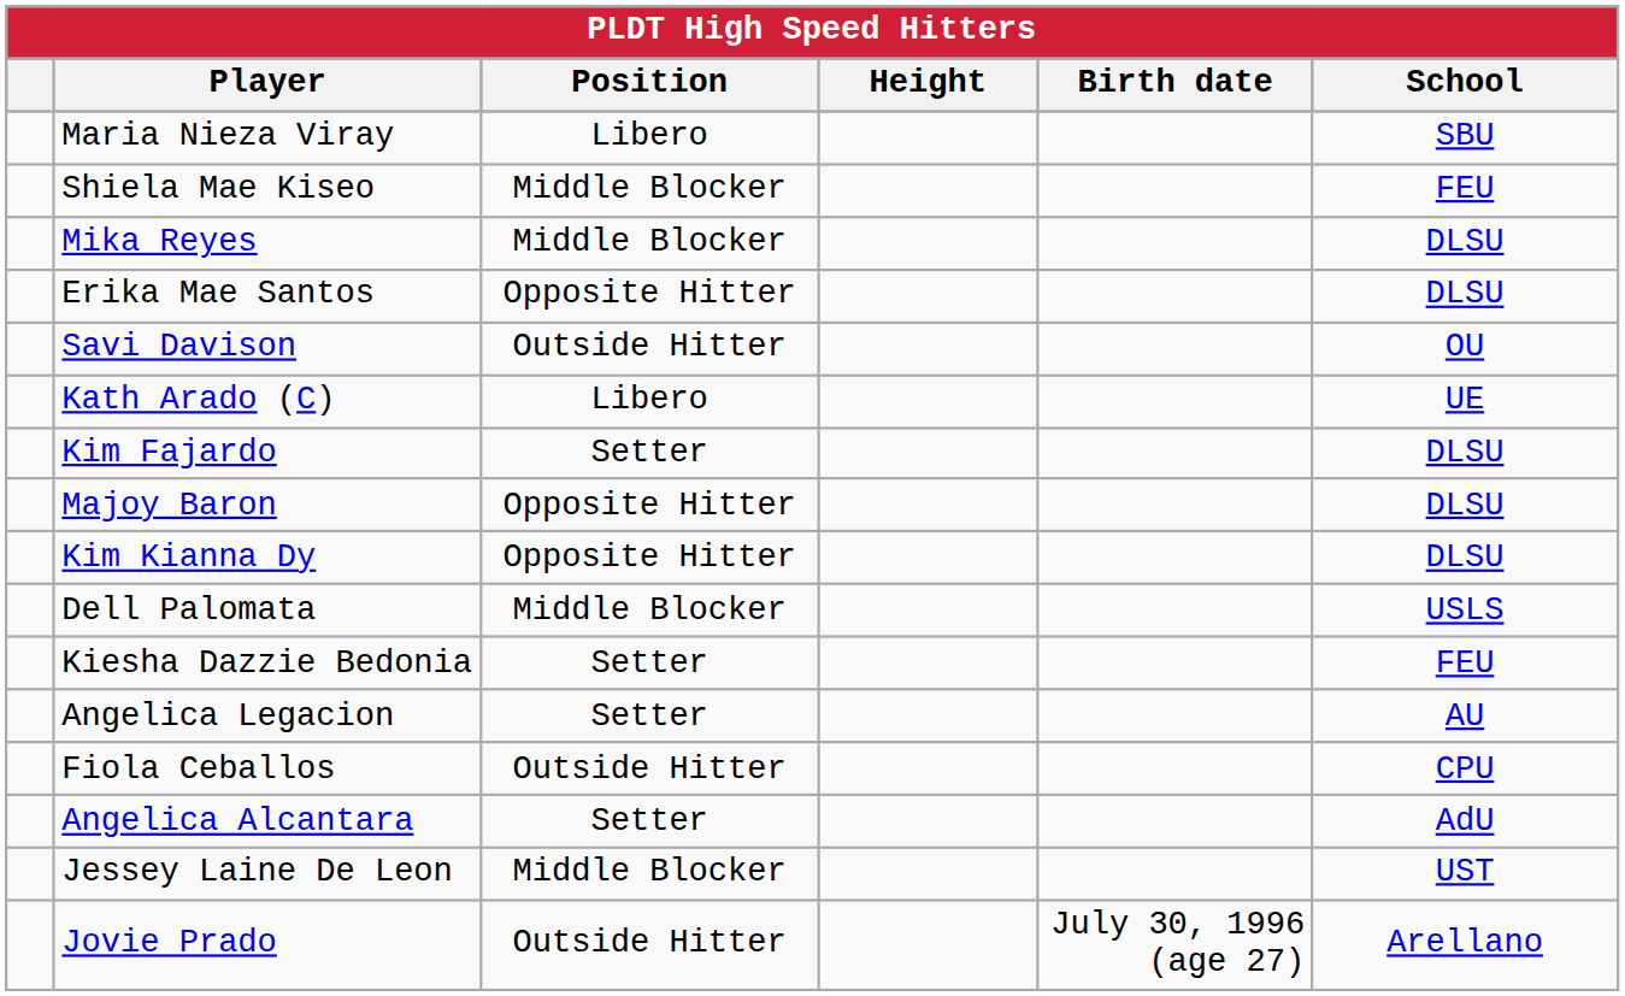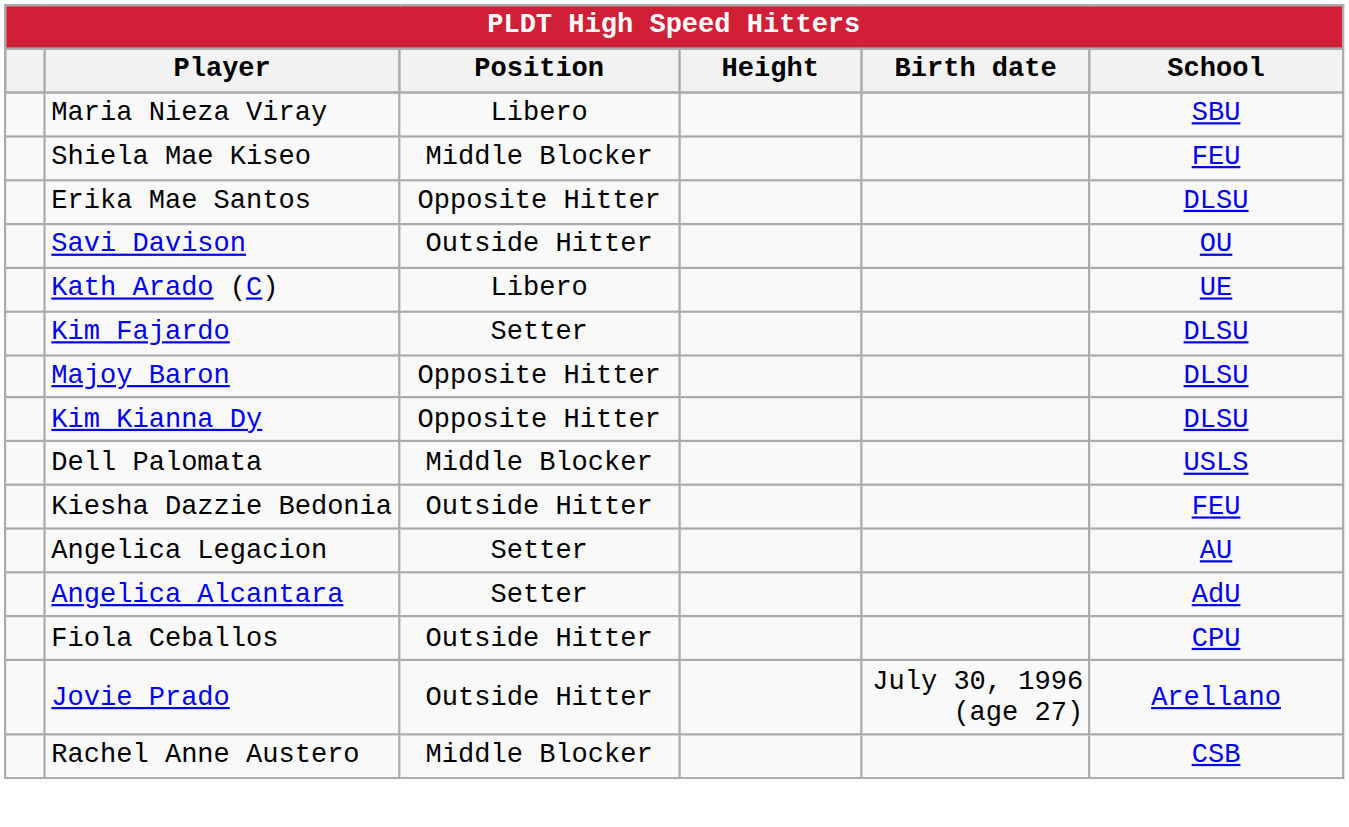- row: Mika Reyes | Middle Blocker | DLSU
Kiesha Dazzie Bedonia | Position: Setter -> Outside Hitter
rows swapped: Angelica Alcantara <-> Fiola Ceballos
- row: Jessey Laine De Leon | Middle Blocker | UST
+ row: Rachel Anne Austero | Middle Blocker | CSB
